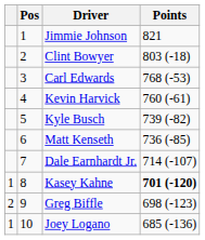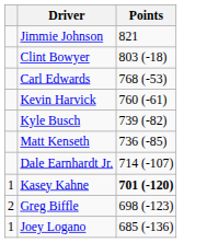- column: Pos | 1 | 2 | 3 | 4 | 5 | 6 | 7 | 8 | 9 | 10
